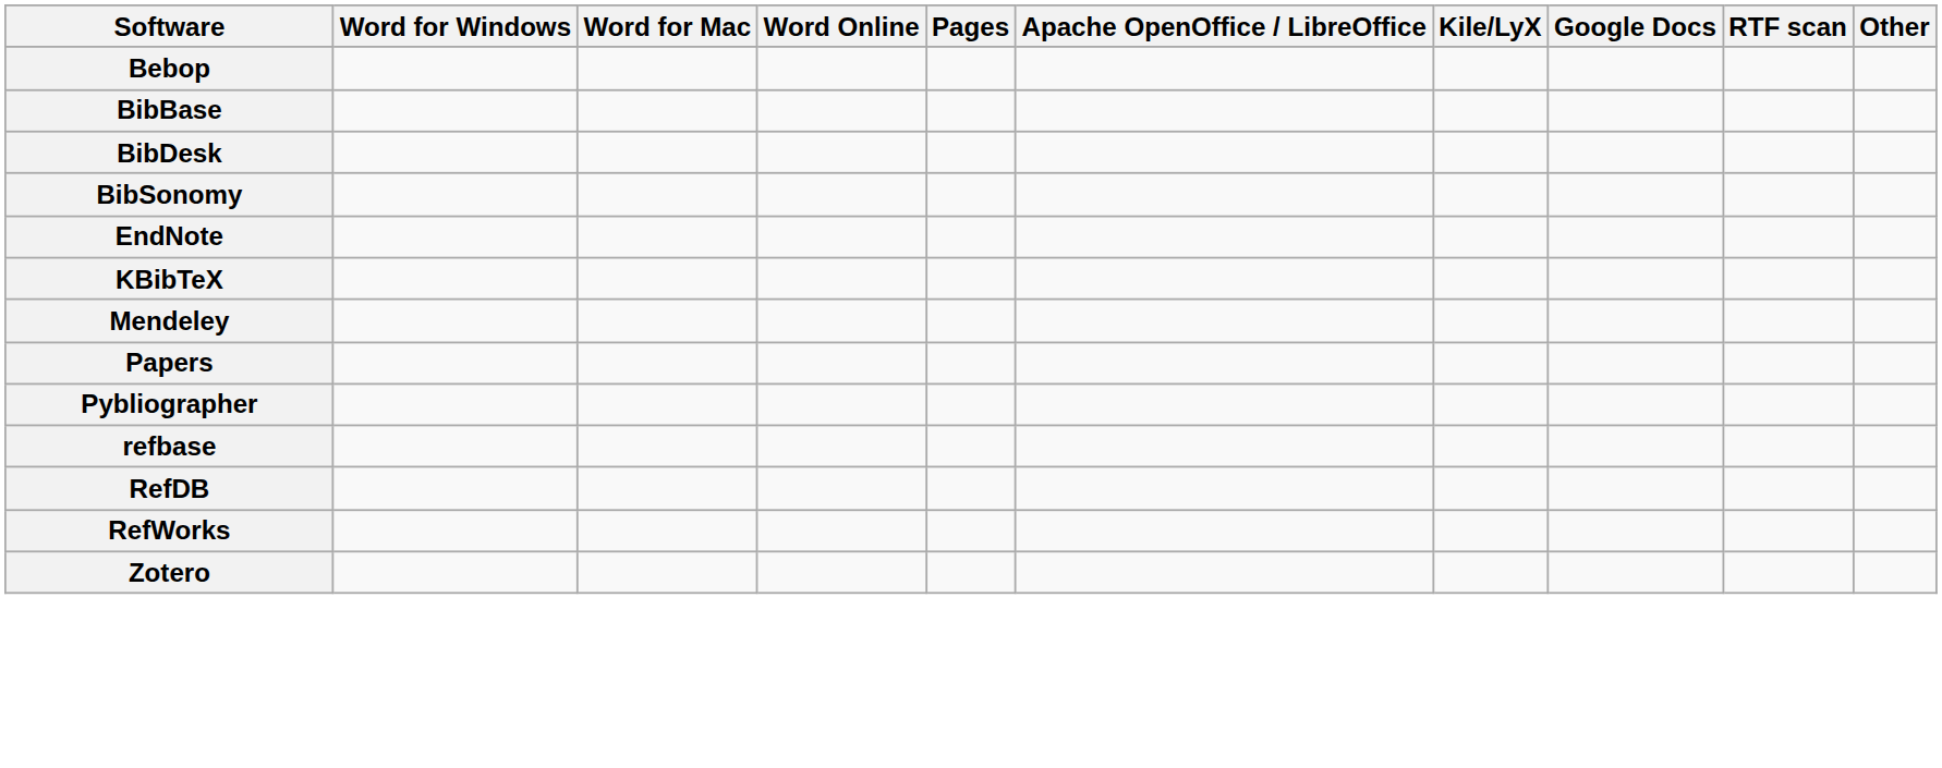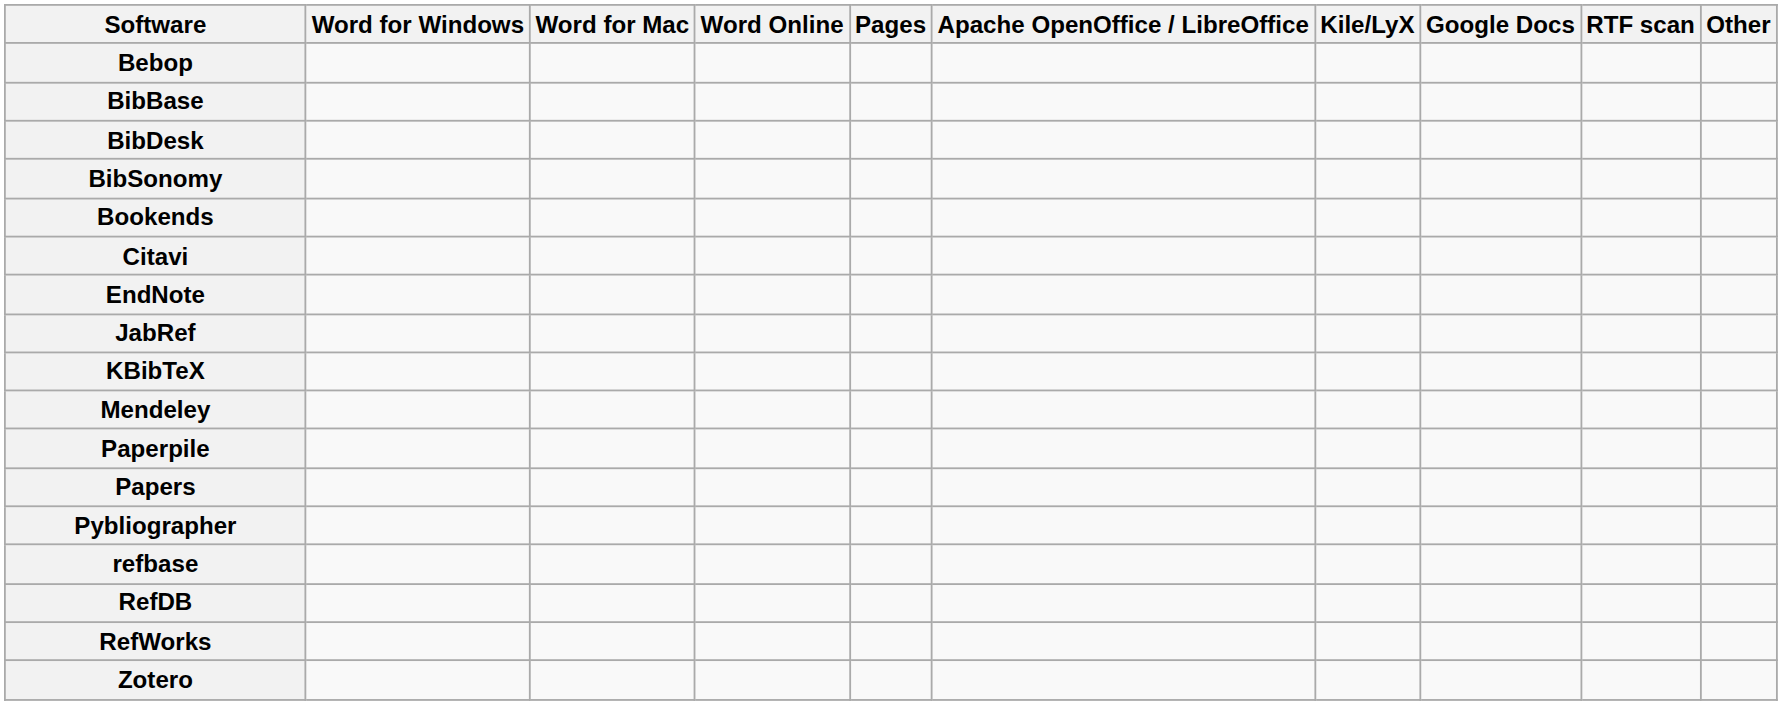+ row: Bookends
+ row: Citavi
+ row: JabRef
+ row: Paperpile
